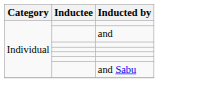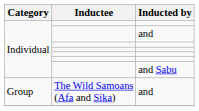+ row: Group | The Wild Samoans (Afa and Sika) | and
